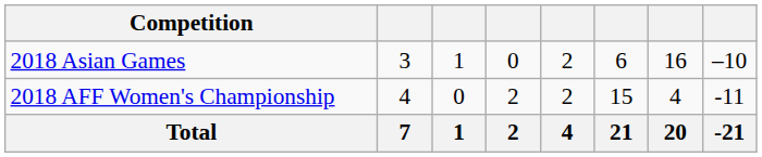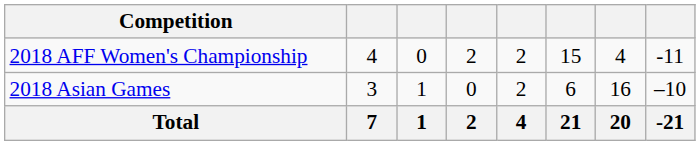rows swapped: 2018 AFF Women's Championship <-> 2018 Asian Games
